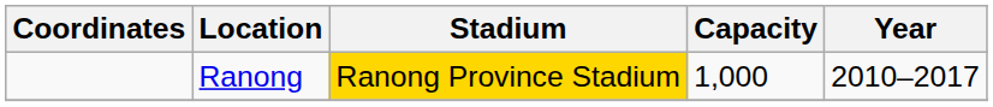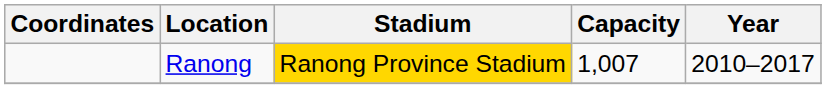Ranong | Capacity: 1,000 -> 1,007
